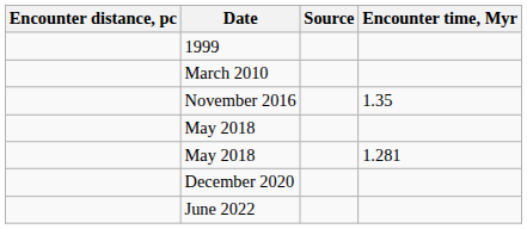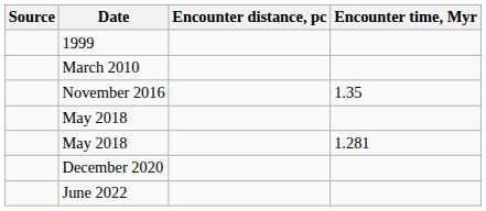columns swapped: Source <-> Encounter distance, pc
